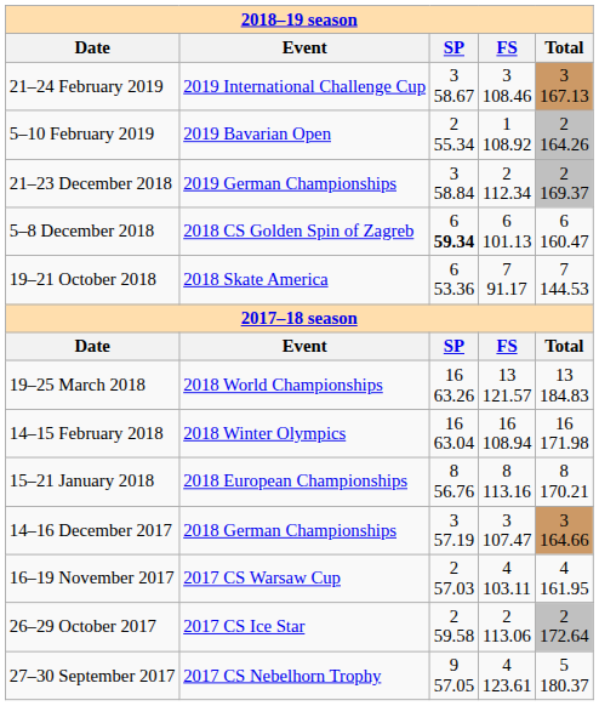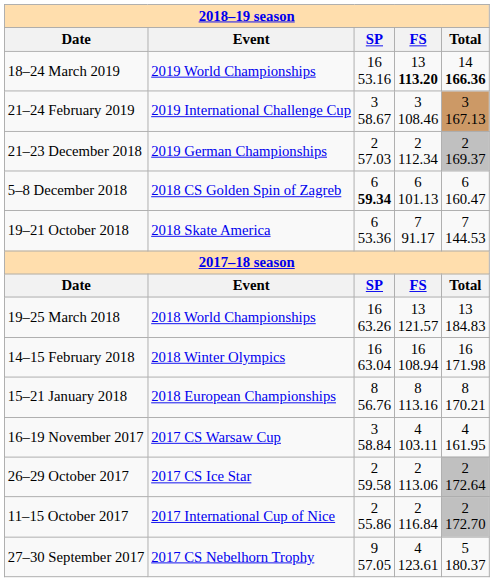+ row: 18–24 March 2019 | 2019 World Championships | 16 53.16 | 13 113.20 | 14 166.36
- row: 5–10 February 2019 | 2019 Bavarian Open | 2 55.34 | 1 108.92 | 2 164.26
21–23 December 2018 | column 3: 3 58.84 -> 2 57.03
- row: 14–16 December 2017 | 2018 German Championships | 3 57.19 | 3 107.47 | 3 164.66
16–19 November 2017 | column 3: 2 57.03 -> 3 58.84
+ row: 11–15 October 2017 | 2017 International Cup of Nice | 2 55.86 | 2 116.84 | 2 172.70
